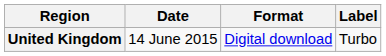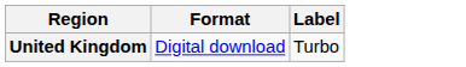- column: Date | 14 June 2015
